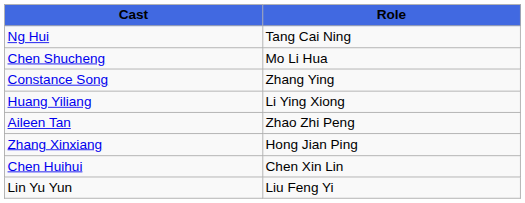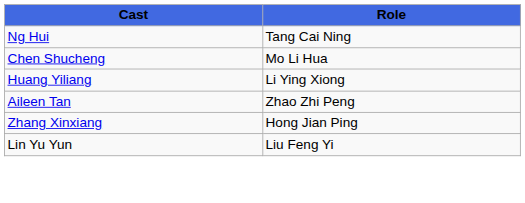- row: Constance Song | Zhang Ying
- row: Chen Huihui | Chen Xin Lin
